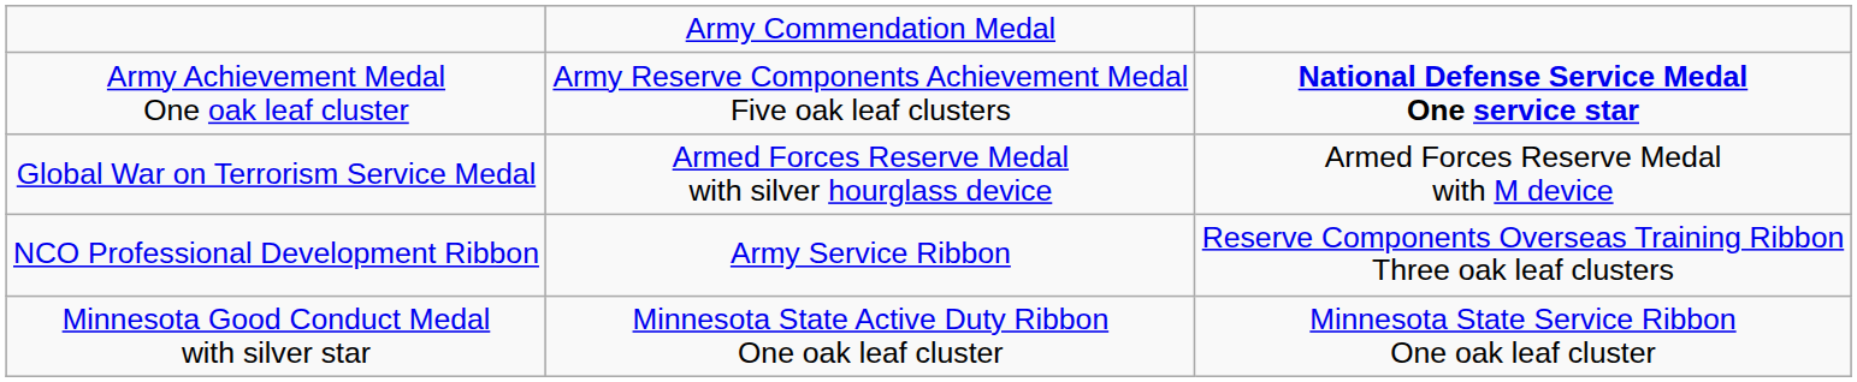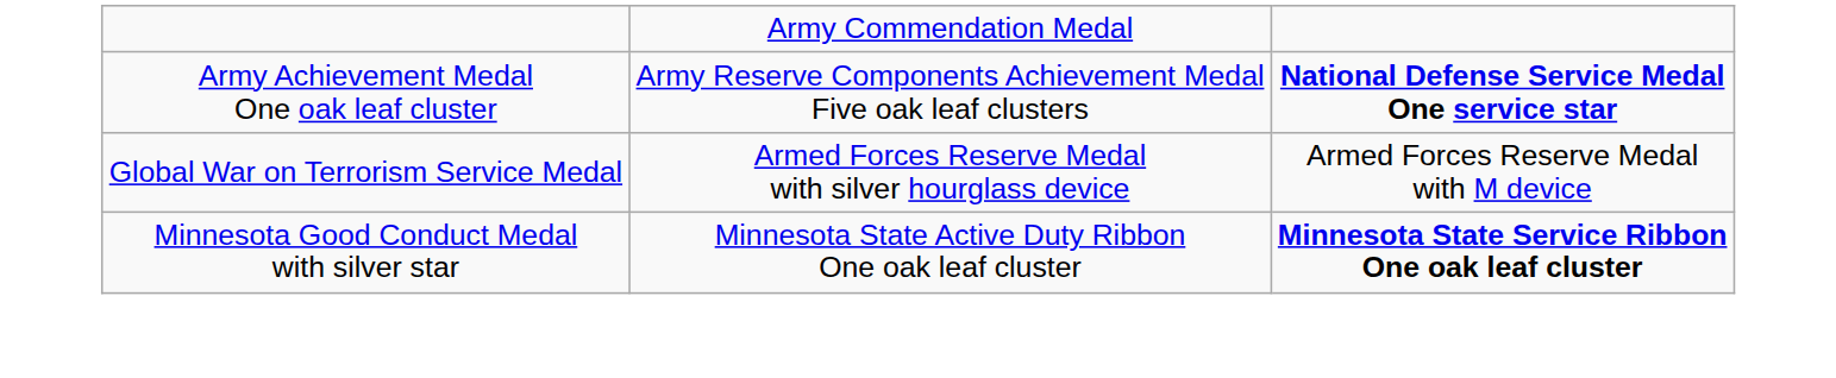- row: NCO Professional Development Ribbon | Army Service Ribbon | Reserve Components Overseas Training Ribbon Three oak leaf clusters
Minnesota Good Conduct Medal with silver star | column 3: normal -> bold
